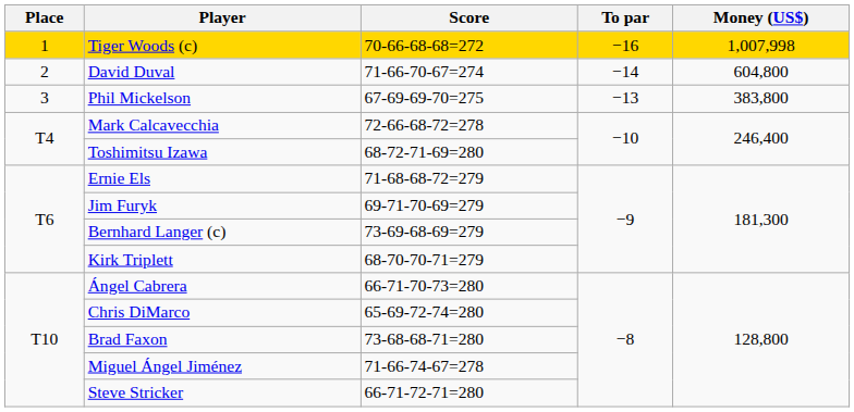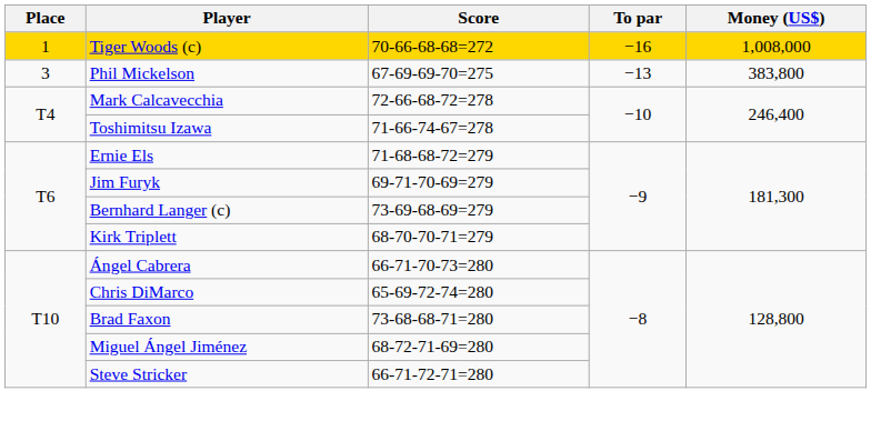Tiger Woods (c) | Money (US$): 1,007,998 -> 1,008,000
- row: 2 | David Duval | 71-66-70-67=274 | −14 | 604,800
Toshimitsu Izawa | Score: 68-72-71-69=280 -> 71-66-74-67=278
Miguel Ángel Jiménez | Score: 71-66-74-67=278 -> 68-72-71-69=280
